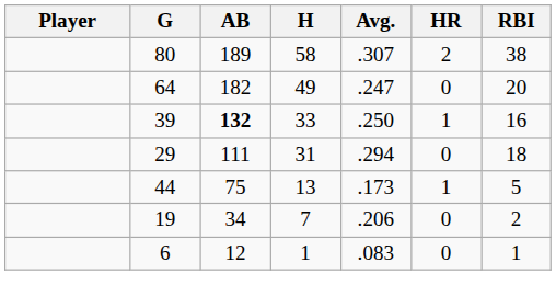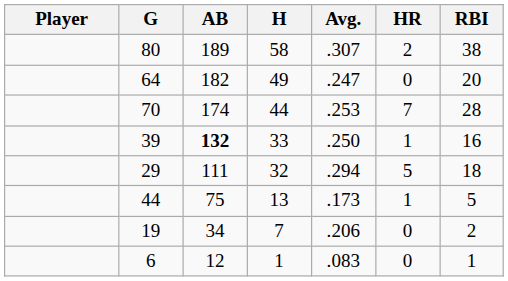+ row: 70 | 174 | 44 | .253 | 7 | 28
29 | H: 31 -> 32
29 | HR: 0 -> 5
